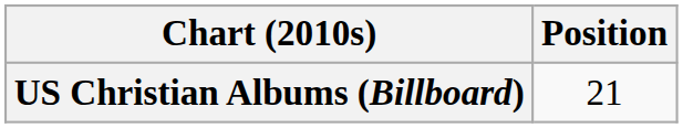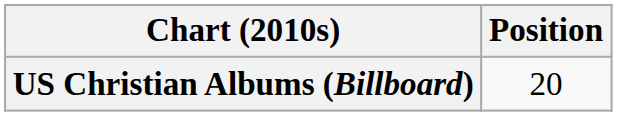US Christian Albums (Billboard) | Position: 21 -> 20
